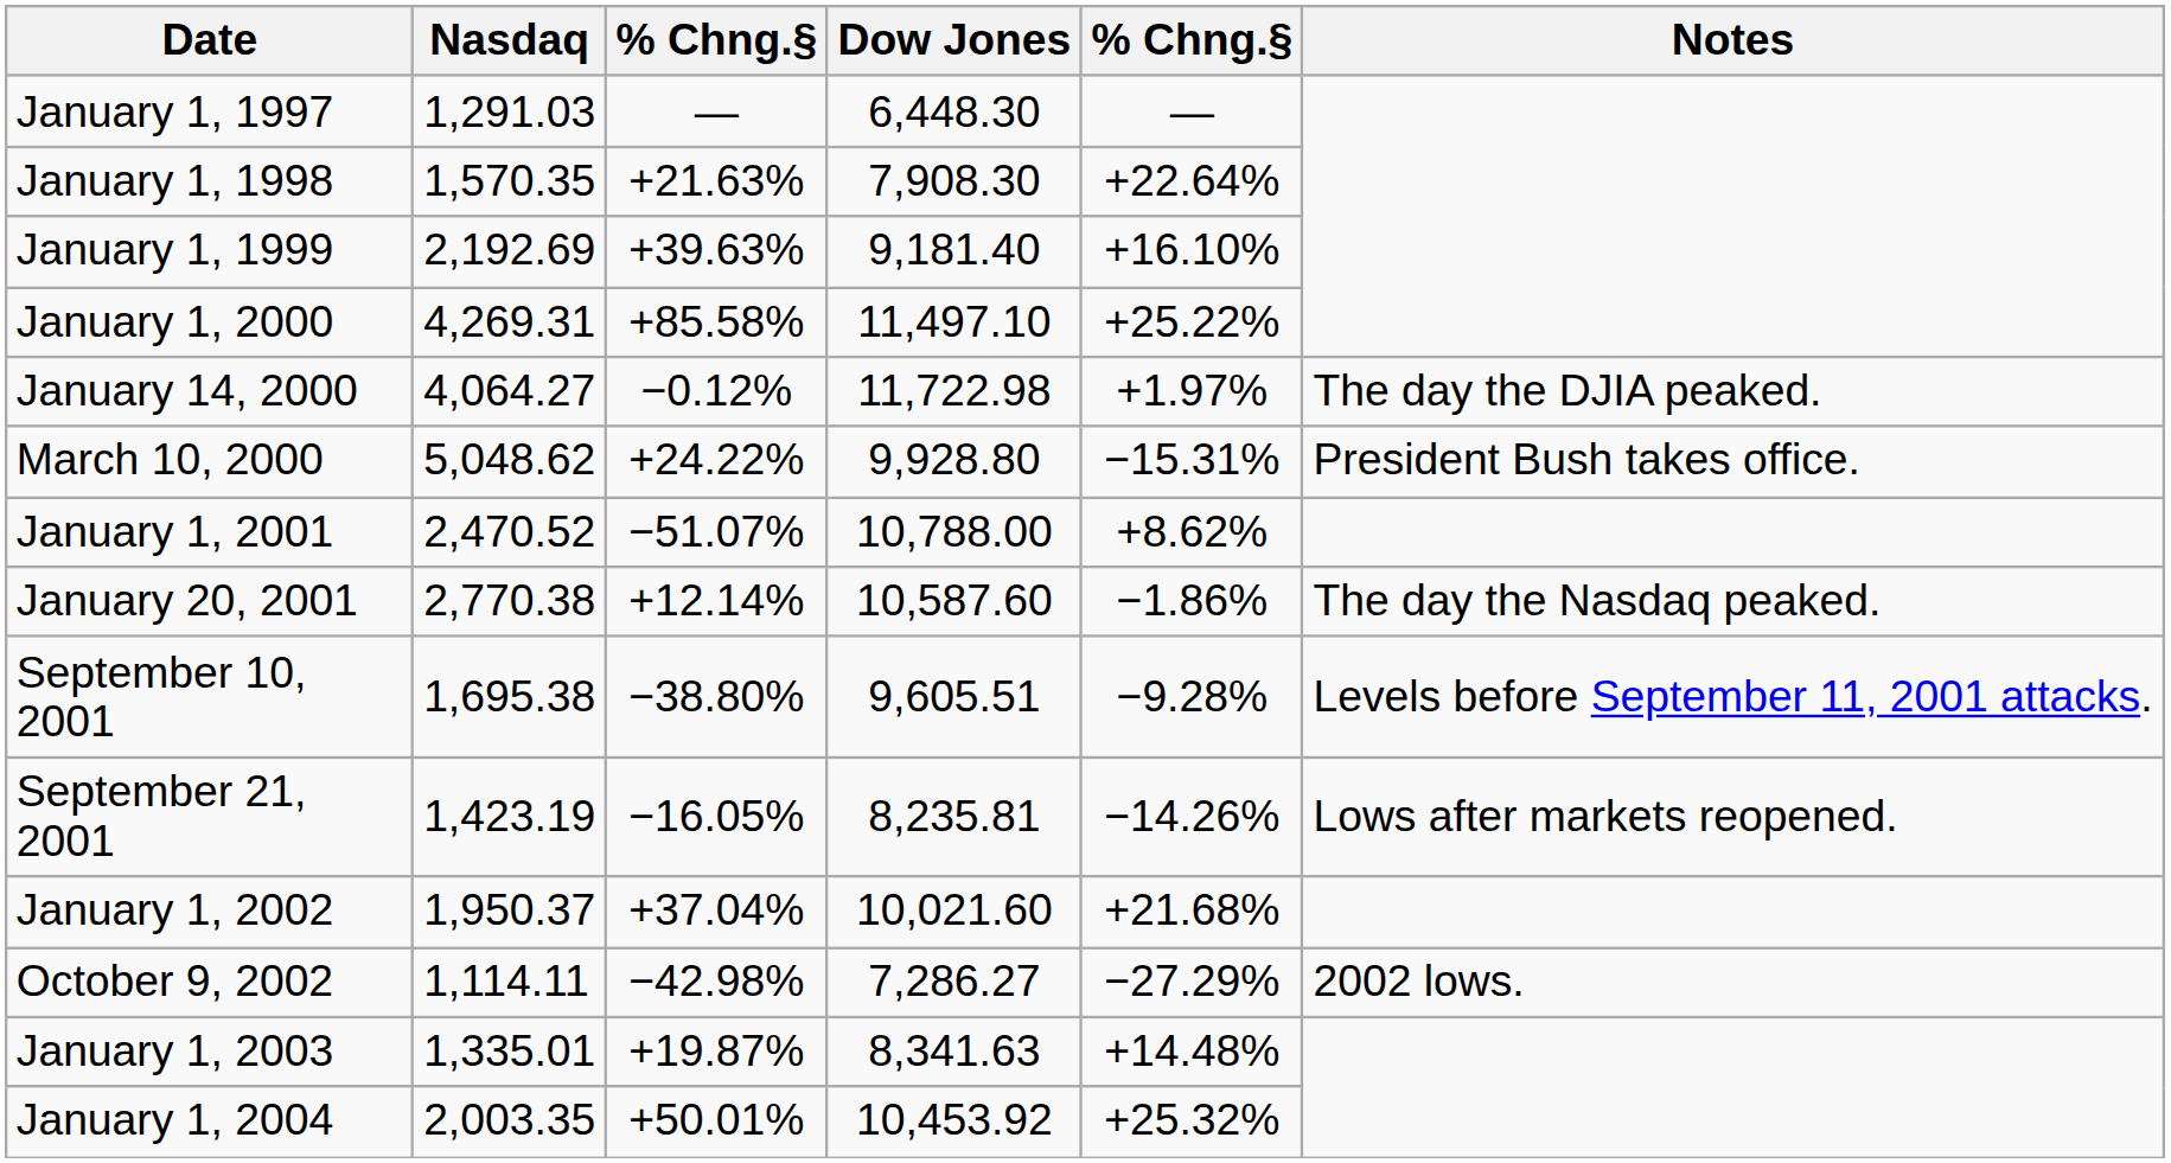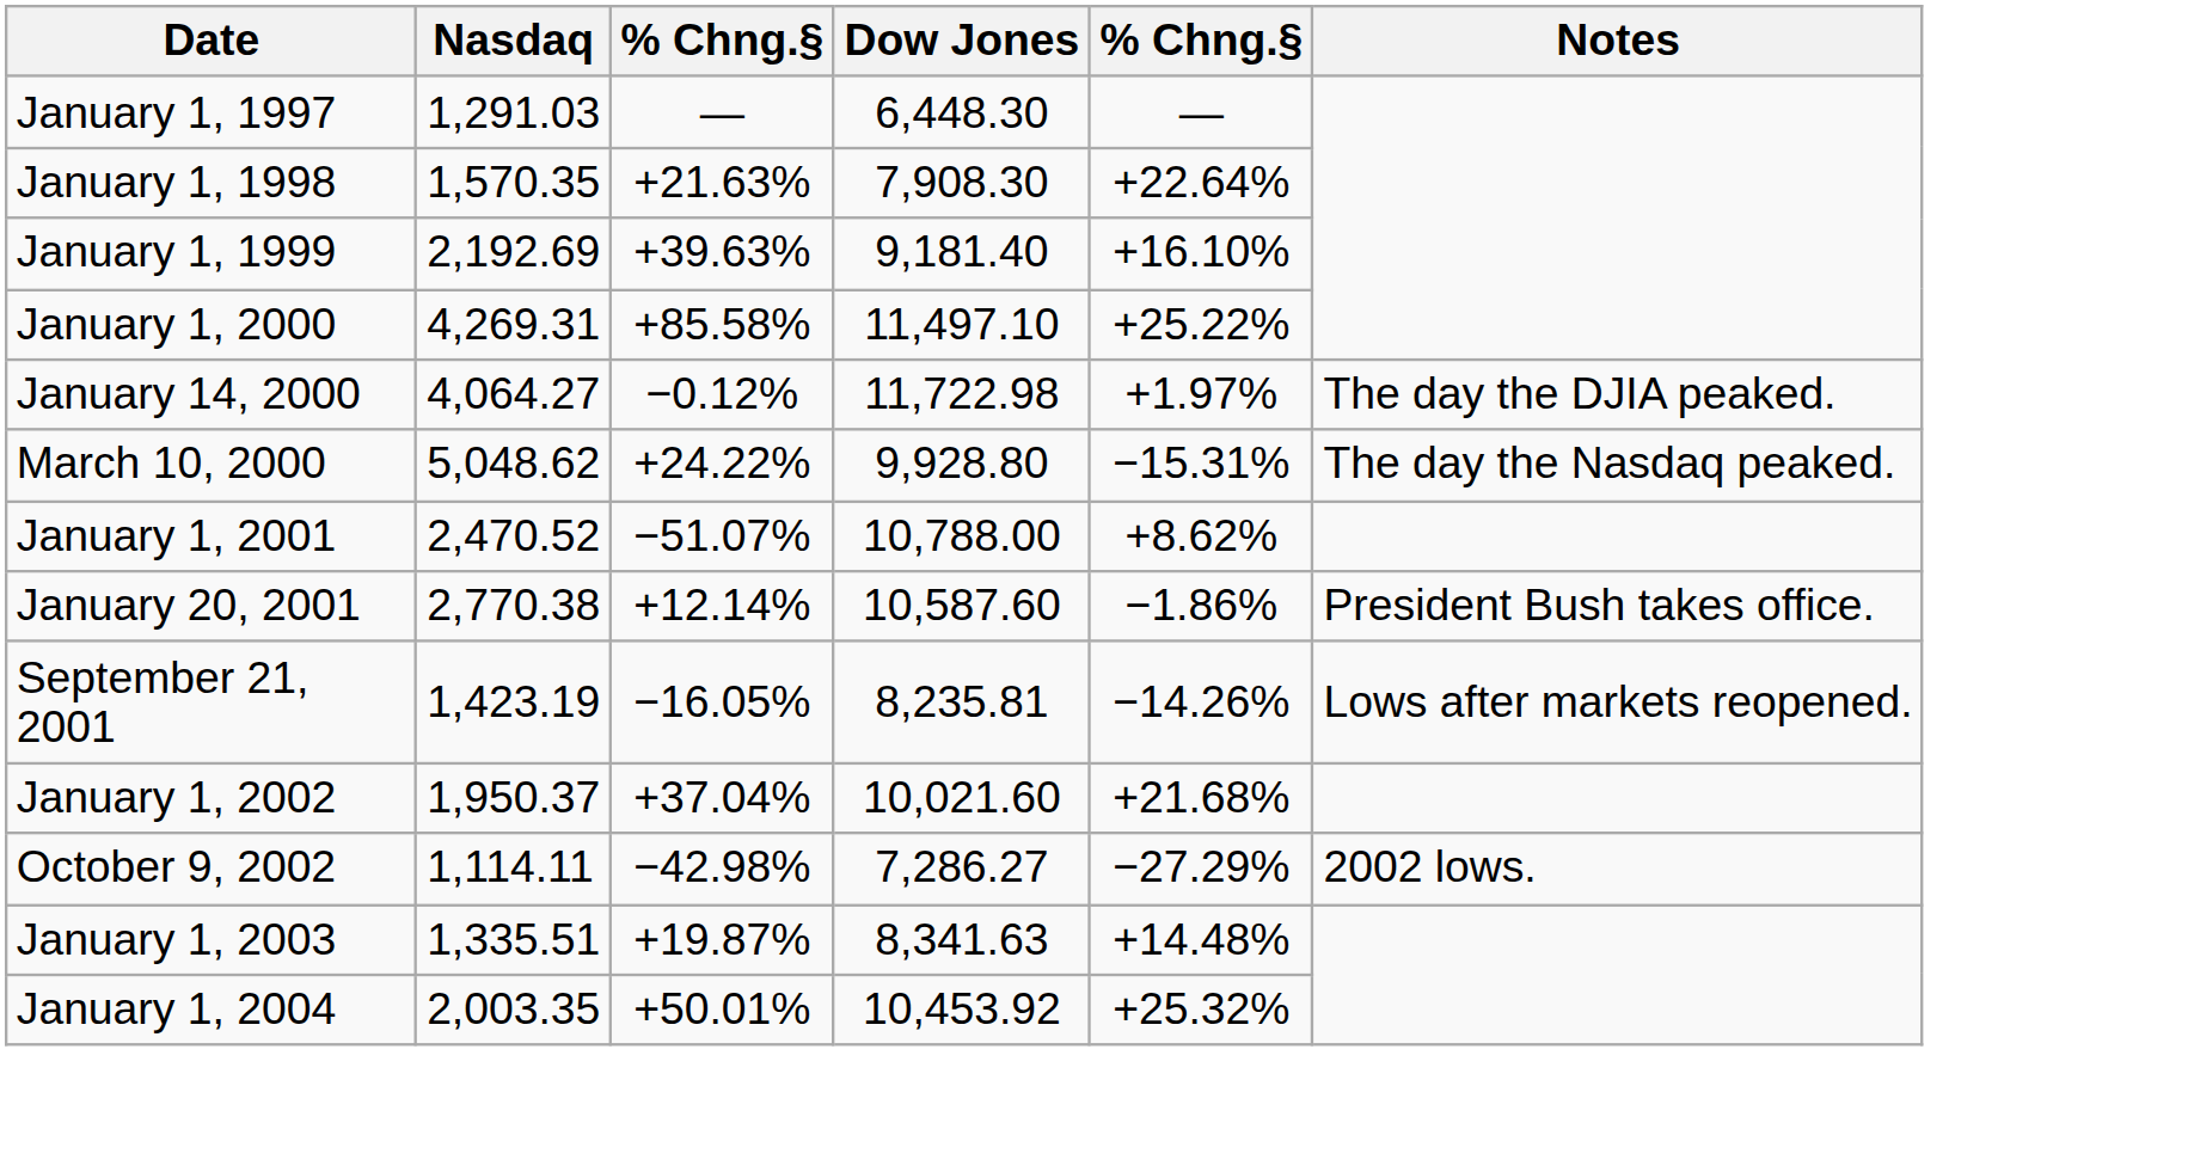March 10, 2000 | Notes: President Bush takes office. -> The day the Nasdaq peaked.
January 20, 2001 | Notes: The day the Nasdaq peaked. -> President Bush takes office.
- row: September 10, 2001 | 1,695.38 | −38.80% | 9,605.51 | −9.28% | Levels before September 11, 2001 attacks.
January 1, 2003 | Nasdaq: 1,335.01 -> 1,335.51
